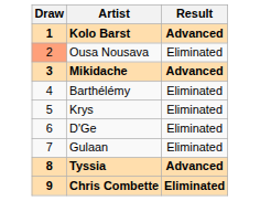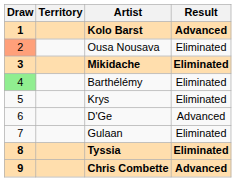+ column: Territory
Mikidache | Result: Advanced -> Eliminated
Barthélémy | Draw: no background -> lightgreen background
D'Ge | Result: Eliminated -> Advanced
Tyssia | Result: Advanced -> Eliminated
Chris Combette | Result: Eliminated -> Advanced
